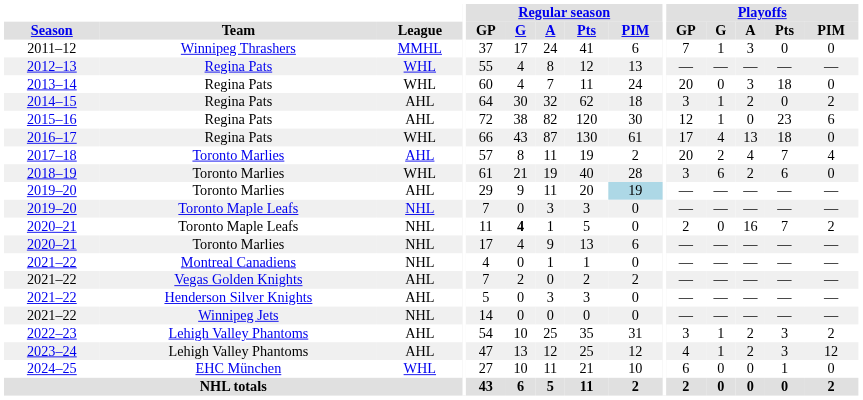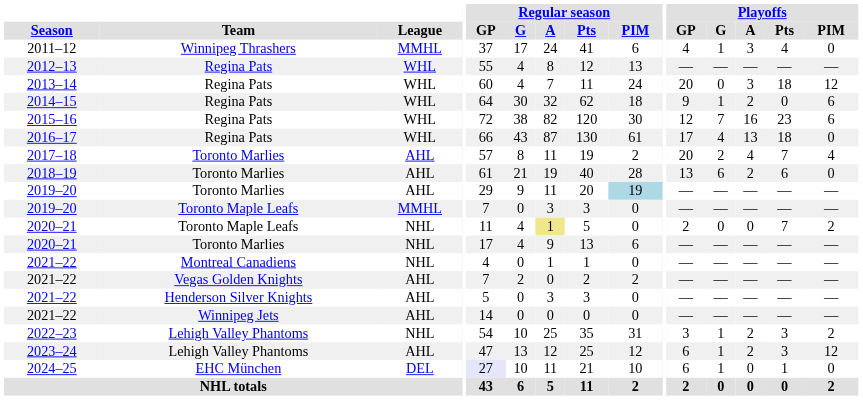2011–12 | Playoffs / GP: 7 -> 4
2011–12 | Playoffs / Pts: 0 -> 4
2013–14 | Playoffs / PIM: 0 -> 12
2014–15 | League: AHL -> WHL
2014–15 | Playoffs / GP: 3 -> 9
2014–15 | Playoffs / PIM: 2 -> 6
2015–16 | League: AHL -> WHL
2015–16 | Playoffs / G: 1 -> 7
2015–16 | Playoffs / A: 0 -> 16
2018–19 | League: WHL -> AHL
2018–19 | Playoffs / GP: 3 -> 13
2019–20 / Toronto Maple Leafs | League: NHL -> MMHL
2020–21 / Toronto Maple Leafs | Regular season / G: bold -> normal
2020–21 / Toronto Maple Leafs | Regular season / A: no background -> khaki background
2020–21 / Toronto Maple Leafs | Playoffs / A: 16 -> 0
2021–22 / Winnipeg Jets | League: NHL -> AHL
2022–23 | League: AHL -> NHL
2023–24 | Playoffs / GP: 4 -> 6
2024–25 | League: WHL -> DEL
2024–25 | Regular season / GP: no background -> lavender background
2024–25 | Playoffs / G: 0 -> 1
